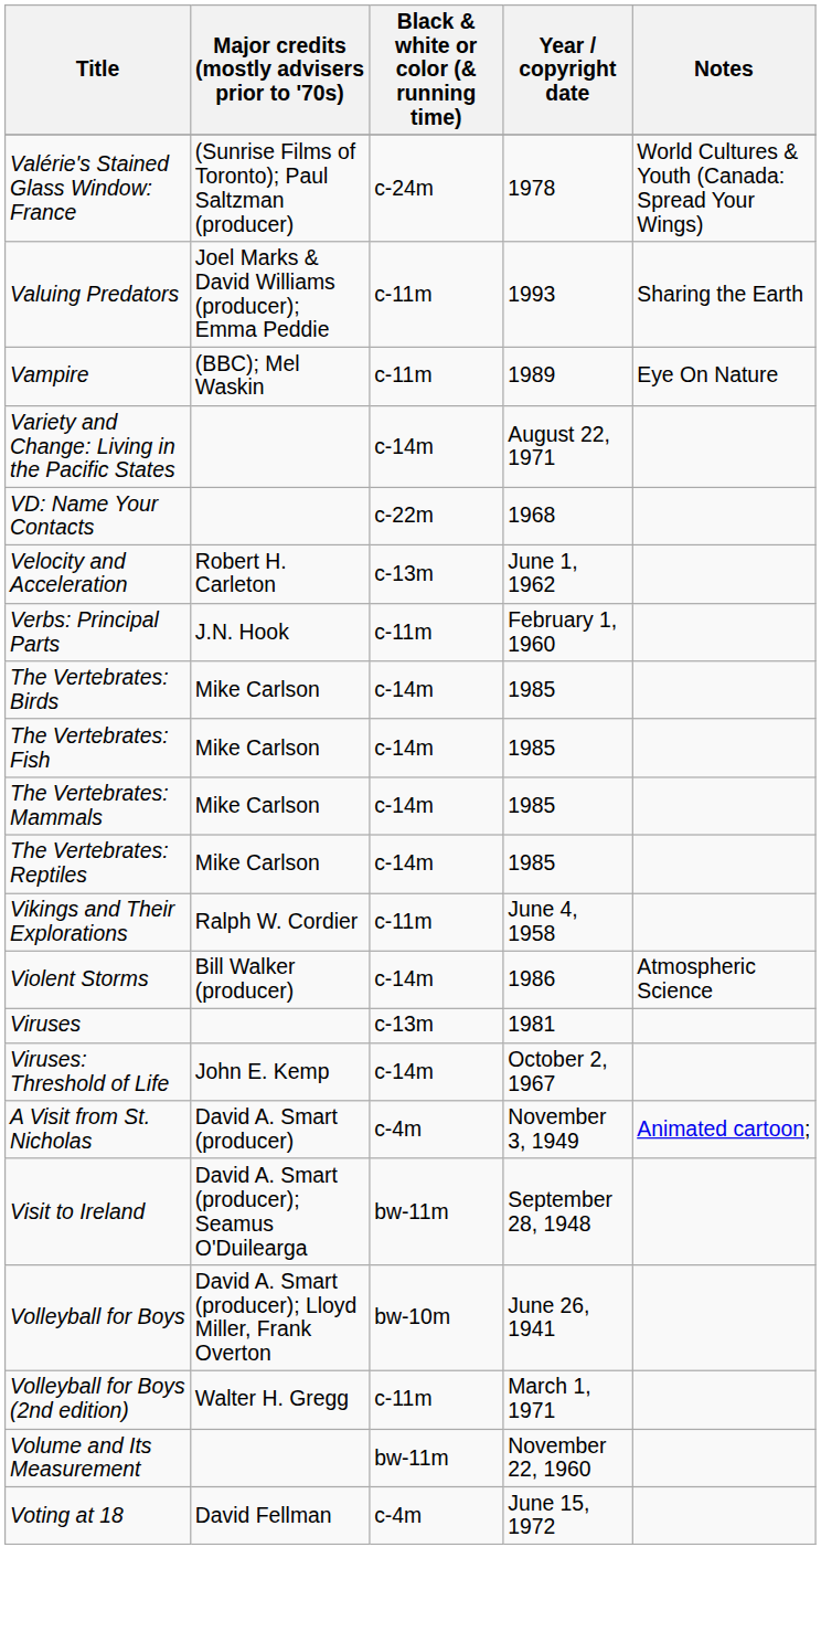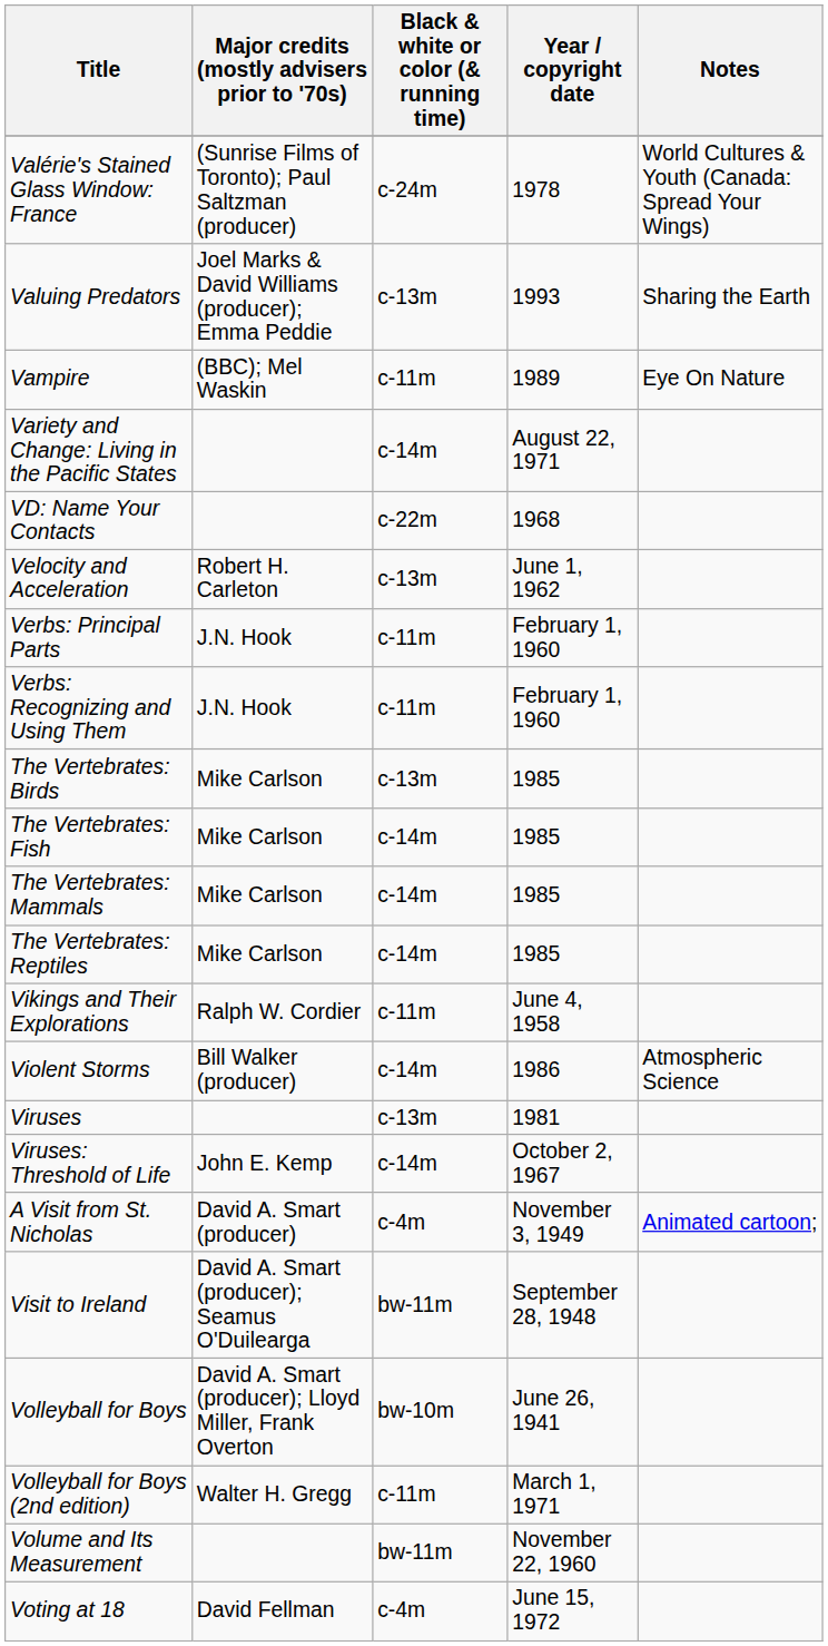Valuing Predators | Black & white or color (& running time): c-11m -> c-13m
+ row: Verbs: Recognizing and Using Them | J.N. Hook | c-11m | February 1, 1960
The Vertebrates: Birds | Black & white or color (& running time): c-14m -> c-13m
